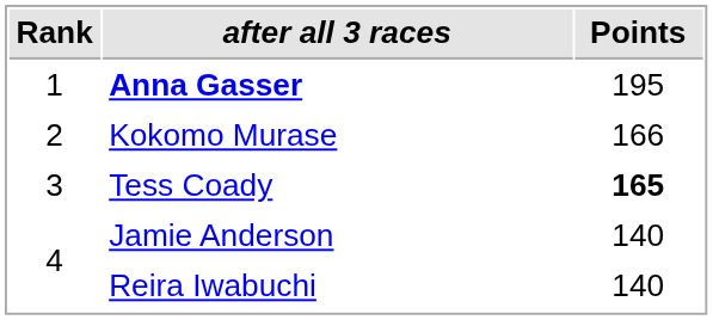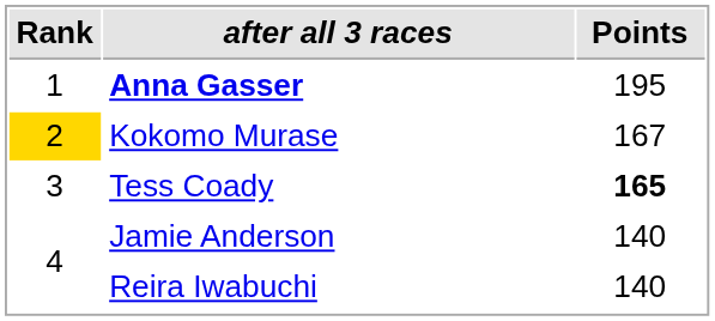Kokomo Murase | Rank: no background -> gold background
Kokomo Murase | Points: 166 -> 167
